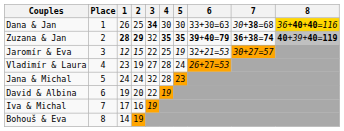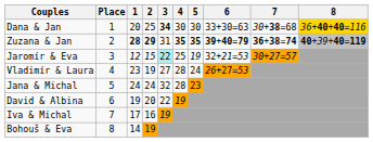Dana & Jan | 1: 26 -> 20
Zuzana & Jan | 3: 32 -> 31
Jaromír & Eva | 3: no background -> paleturquoise background
